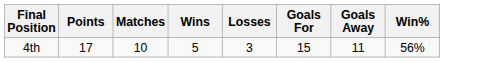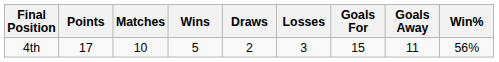+ column: Draws | 2
